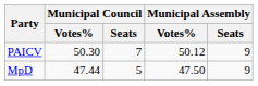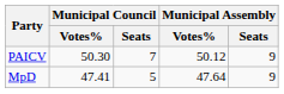MpD | Municipal Council / Votes%: 47.44 -> 47.41
MpD | Municipal Assembly / Votes%: 47.50 -> 47.64
